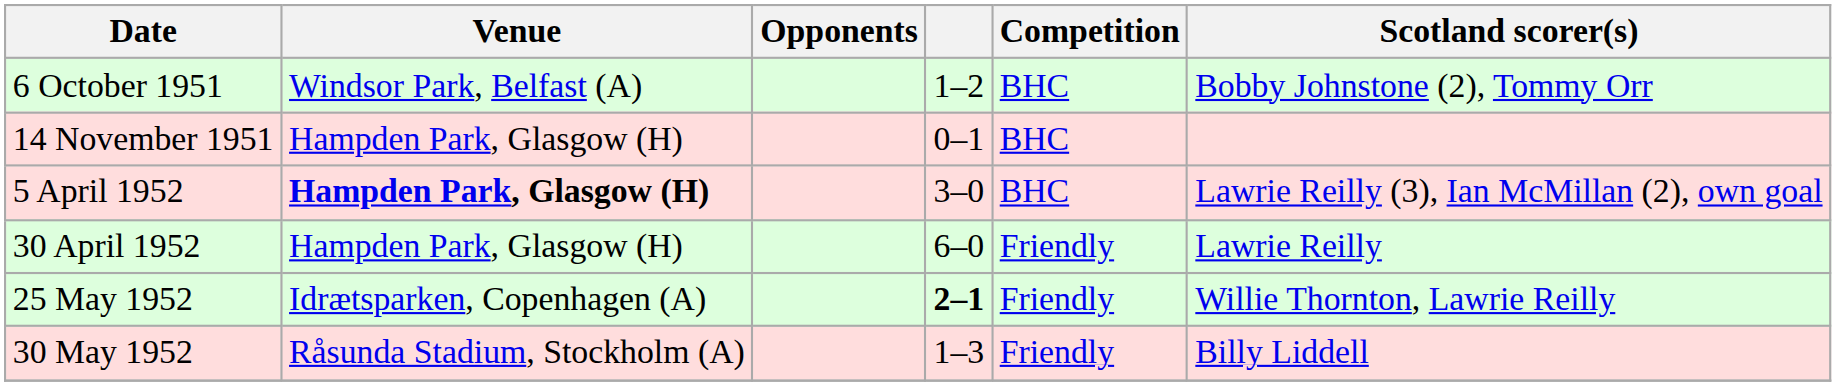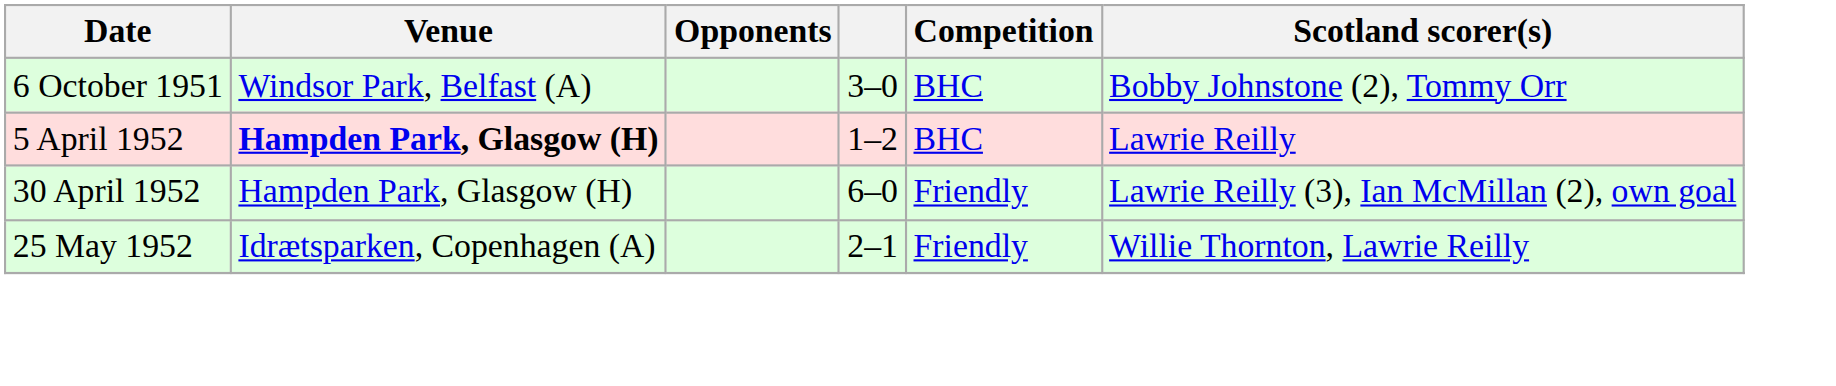6 October 1951 | column 4: 1–2 -> 3–0
- row: 14 November 1951 | Hampden Park, Glasgow (H) | 0–1 | BHC
5 April 1952 | column 4: 3–0 -> 1–2
5 April 1952 | Scotland scorer(s): Lawrie Reilly (3), Ian McMillan (2), own goal -> Lawrie Reilly
30 April 1952 | Scotland scorer(s): Lawrie Reilly -> Lawrie Reilly (3), Ian McMillan (2), own goal
25 May 1952 | column 4: bold -> normal
- row: 30 May 1952 | Råsunda Stadium, Stockholm (A) | 1–3 | Friendly | Billy Liddell
